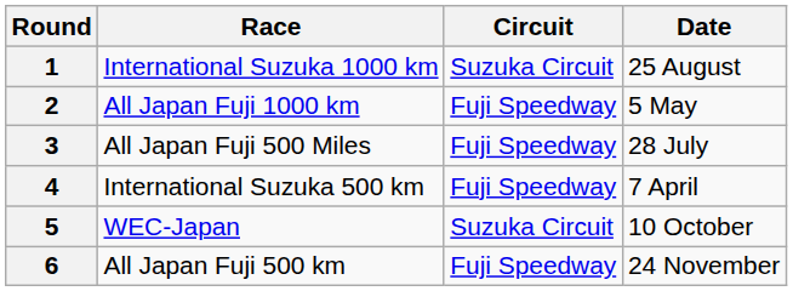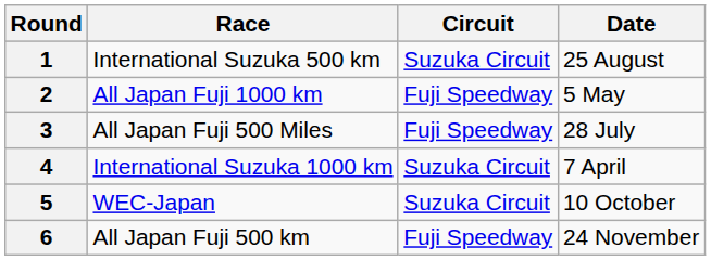1 | Race: International Suzuka 1000 km -> International Suzuka 500 km
4 | Race: International Suzuka 500 km -> International Suzuka 1000 km
4 | Circuit: Fuji Speedway -> Suzuka Circuit
